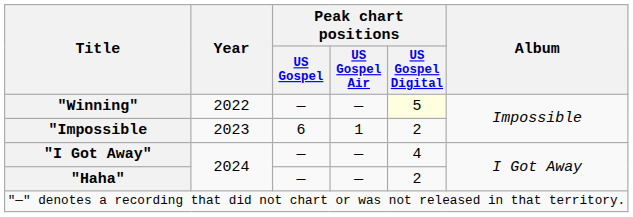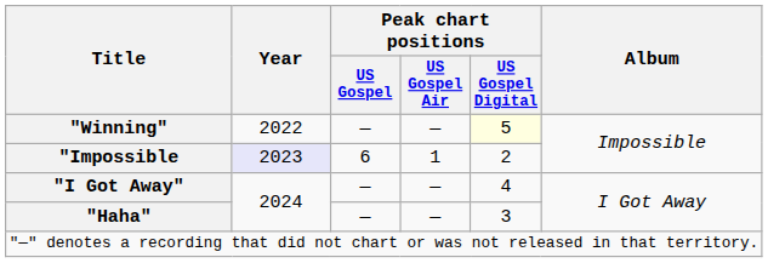"Impossible | Year: no background -> lavender background
"Haha" | Peak chart positions / US Gospel Digital: 2 -> 3
